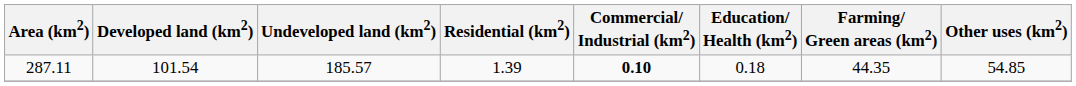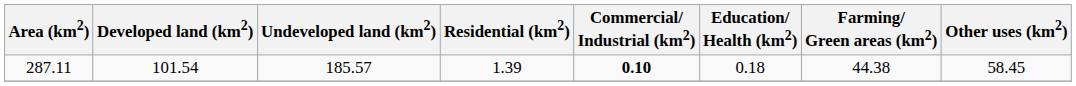287.11 | Farming/ Green areas (km2): 44.35 -> 44.38
287.11 | Other uses (km2): 54.85 -> 58.45
